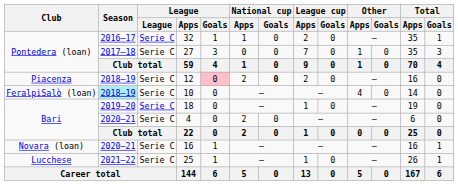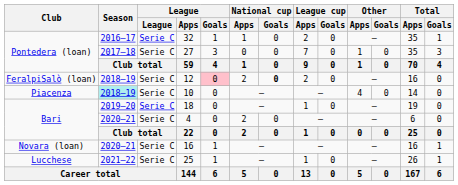12 | Club: Piacenza -> FeralpiSalò (loan)
10 | Club: FeralpiSalò (loan) -> Piacenza
